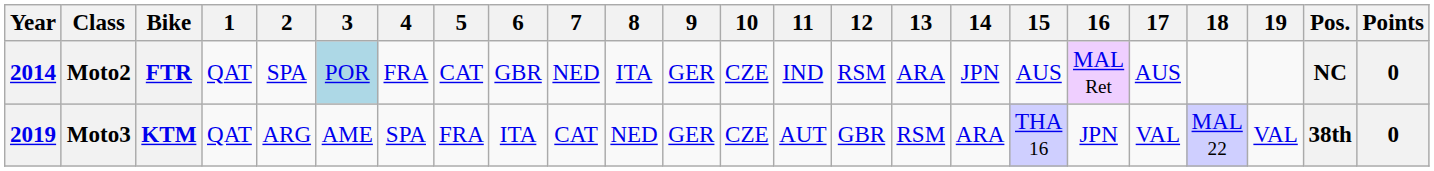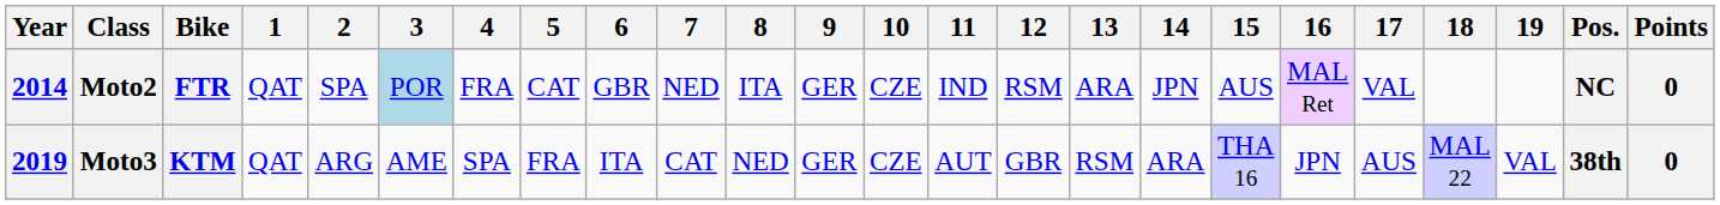Moto2 | 17: AUS -> VAL
Moto3 | 17: VAL -> AUS
